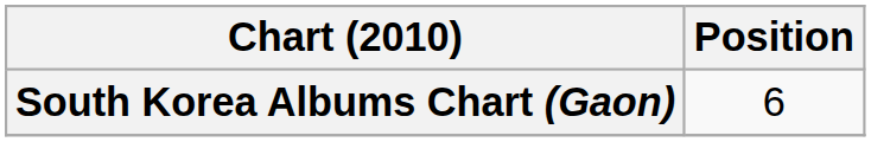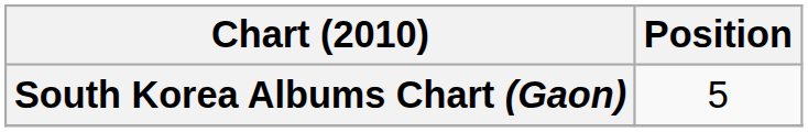South Korea Albums Chart (Gaon) | Position: 6 -> 5
